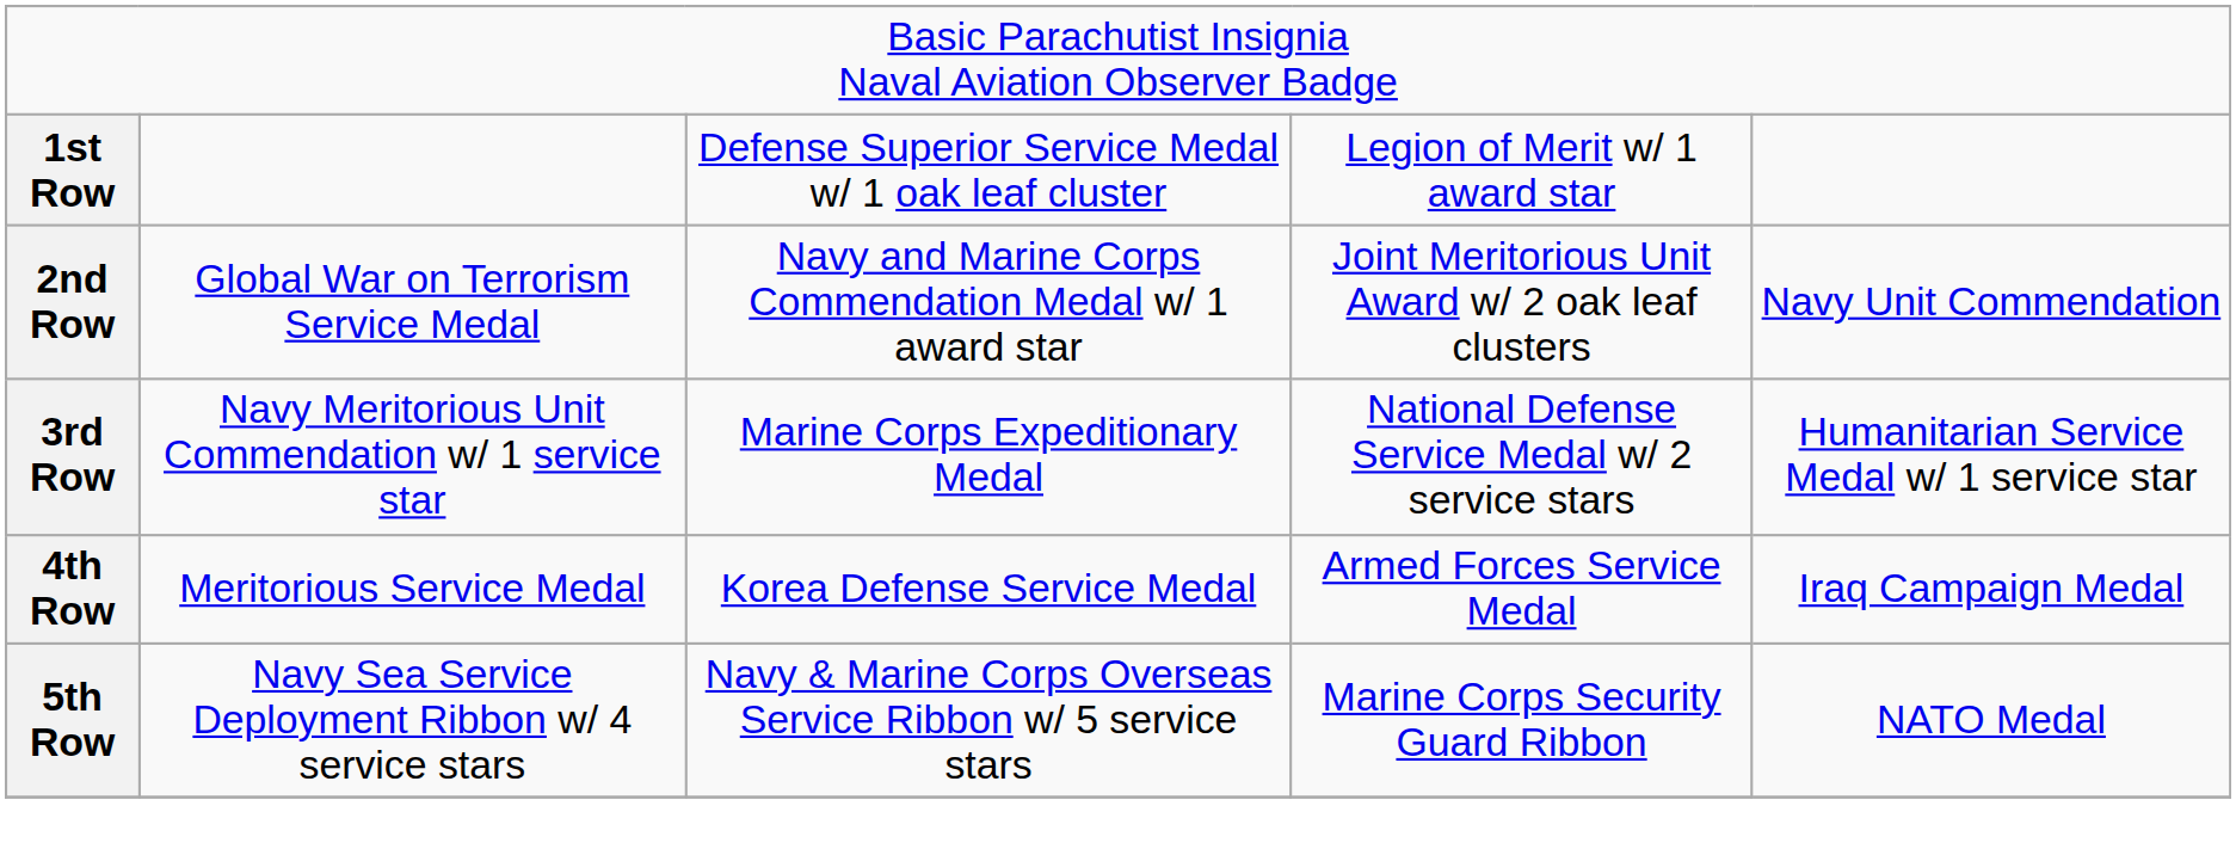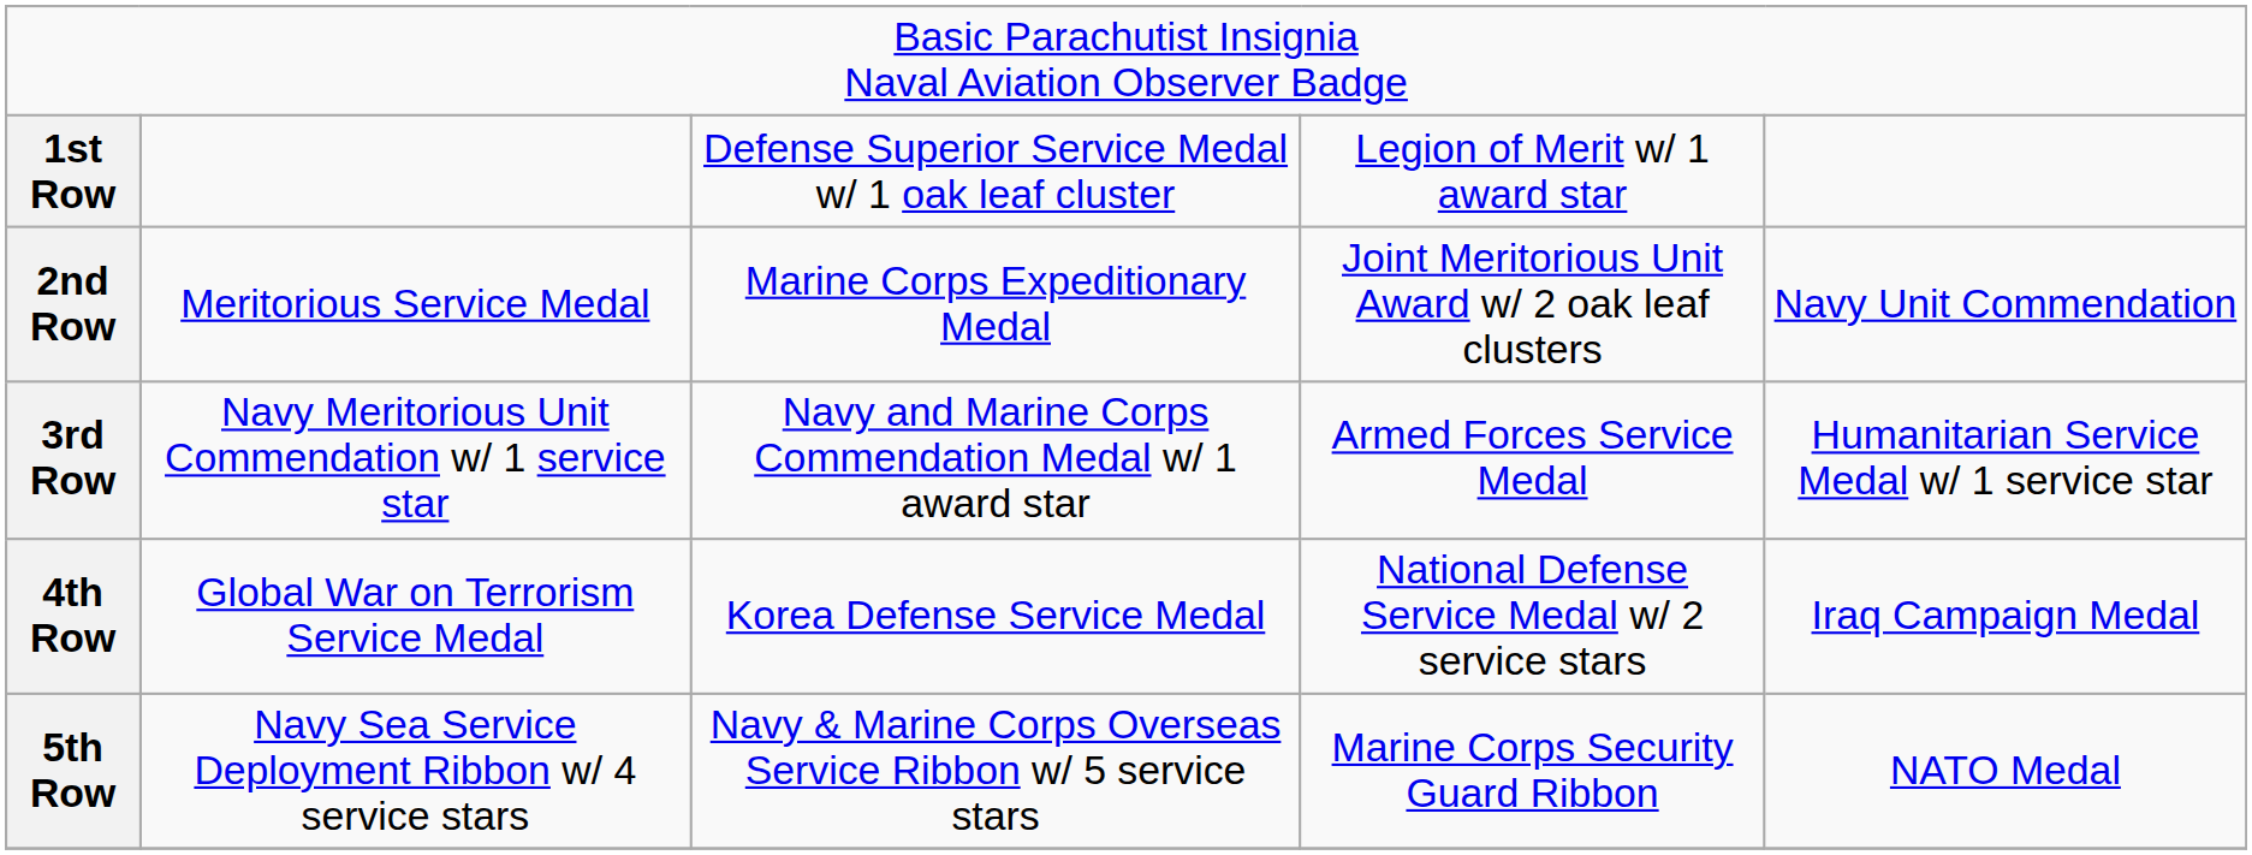2nd Row | column 2: Global War on Terrorism Service Medal -> Meritorious Service Medal
2nd Row | column 3: Navy and Marine Corps Commendation Medal w/ 1 award star -> Marine Corps Expeditionary Medal
3rd Row | column 3: Marine Corps Expeditionary Medal -> Navy and Marine Corps Commendation Medal w/ 1 award star
3rd Row | column 4: National Defense Service Medal w/ 2 service stars -> Armed Forces Service Medal
4th Row | column 2: Meritorious Service Medal -> Global War on Terrorism Service Medal
4th Row | column 4: Armed Forces Service Medal -> National Defense Service Medal w/ 2 service stars
